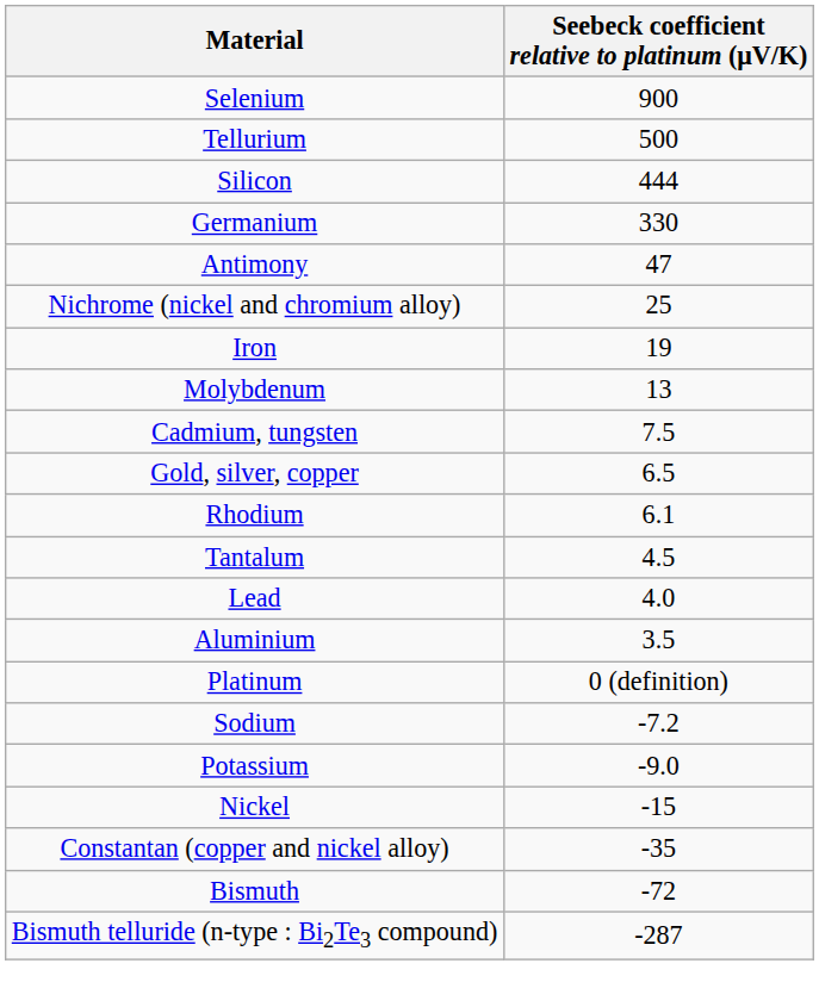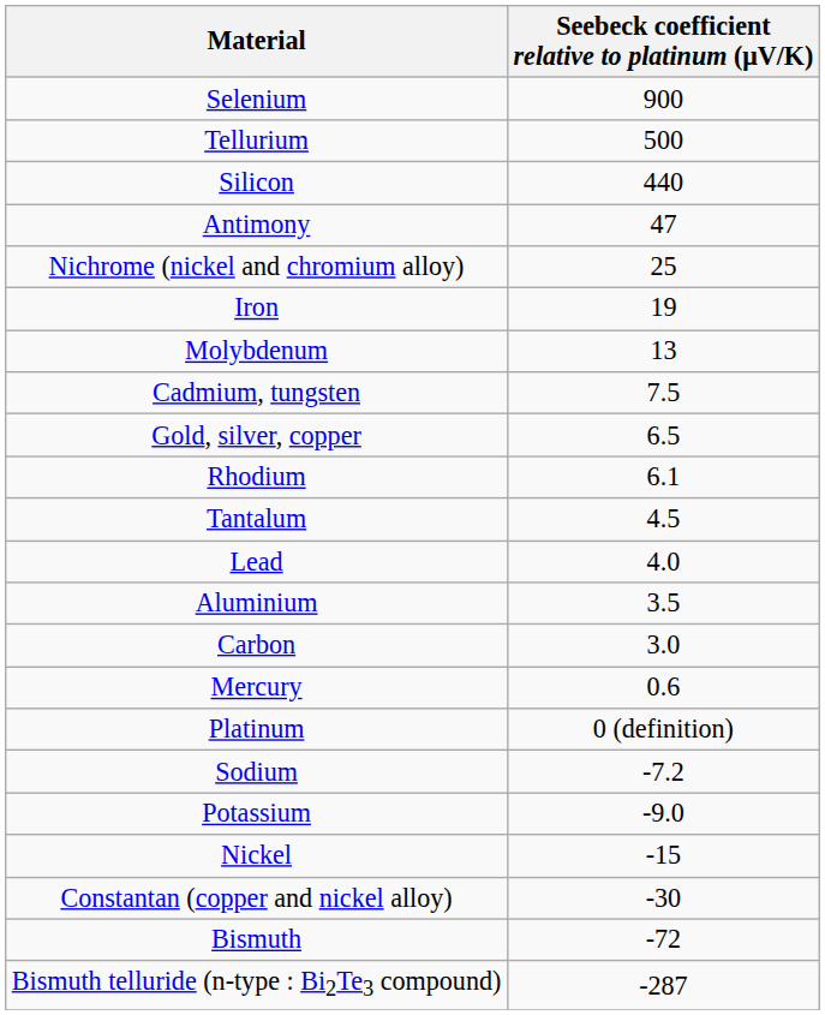Silicon | Seebeck coefficient relative to platinum (μV/K): 444 -> 440
- row: Germanium | 330
+ row: Carbon | 3.0
+ row: Mercury | 0.6
Constantan (copper and nickel alloy) | Seebeck coefficient relative to platinum (μV/K): -35 -> -30
